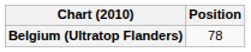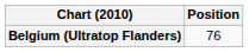Belgium (Ultratop Flanders) | Position: 78 -> 76
